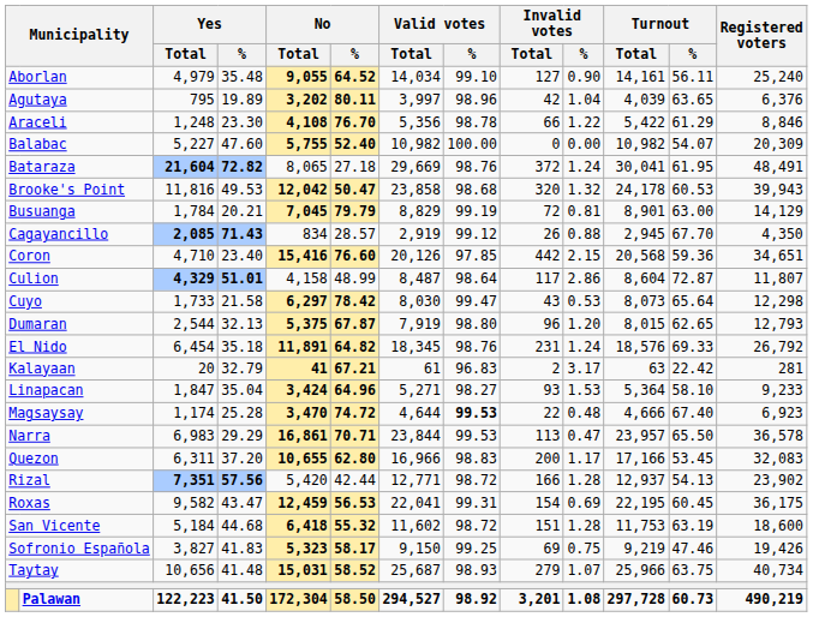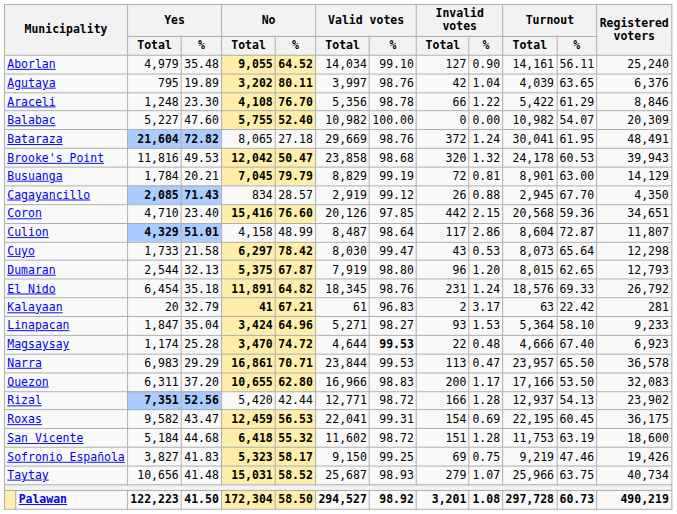Agutaya | Valid votes / %: 98.96 -> 98.76
Quezon | Turnout / %: 53.45 -> 53.50
Rizal | Yes / %: 57.56 -> 52.56
